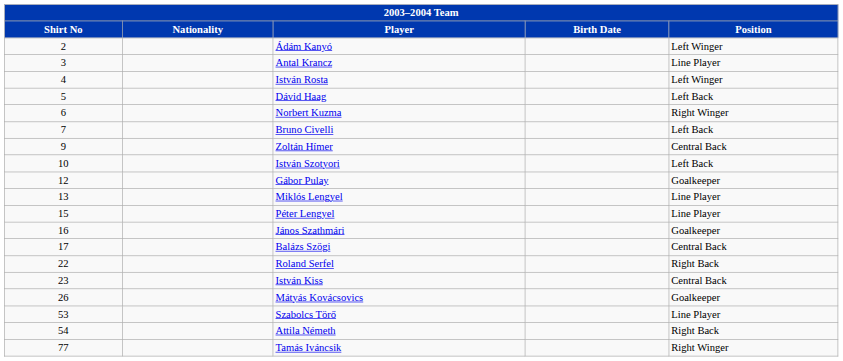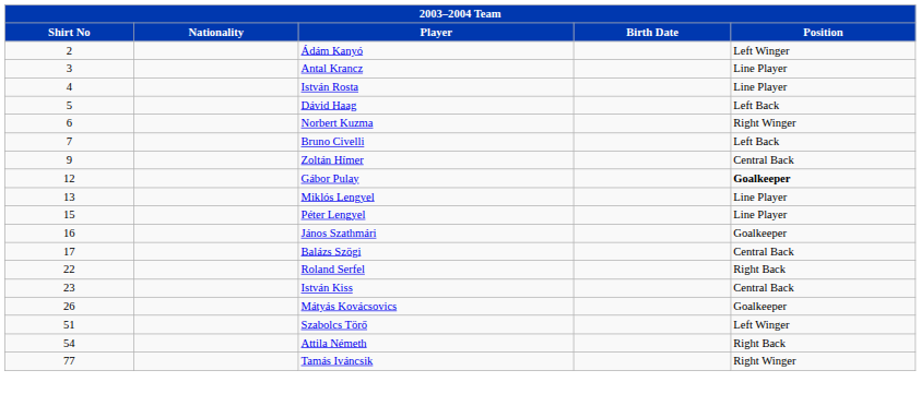István Rosta | Position: Left Winger -> Line Player
- row: 10 | István Szotyori | Left Back
Gábor Pulay | Position: normal -> bold
Szabolcs Törő | Shirt No: 53 -> 51
Szabolcs Törő | Position: Line Player -> Left Winger
